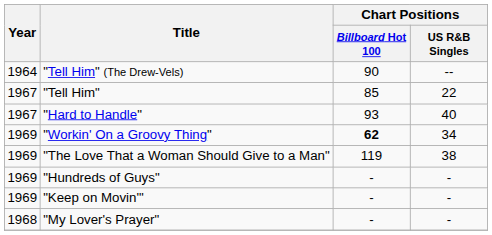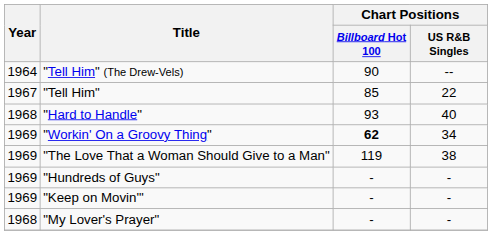"Hard to Handle" | Year: 1967 -> 1968
